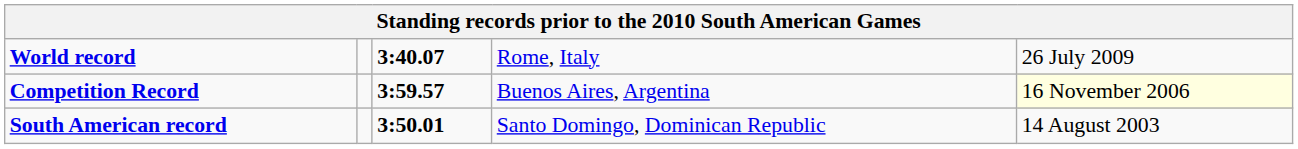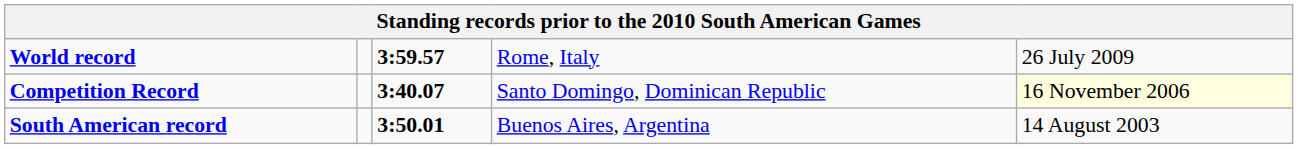World record | column 3: 3:40.07 -> 3:59.57
Competition Record | column 3: 3:59.57 -> 3:40.07
Competition Record | column 4: Buenos Aires, Argentina -> Santo Domingo, Dominican Republic
South American record | column 4: Santo Domingo, Dominican Republic -> Buenos Aires, Argentina
